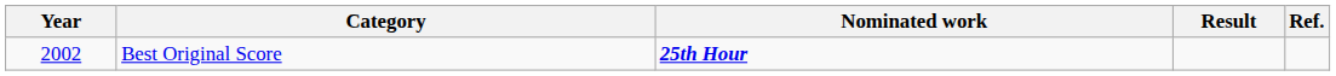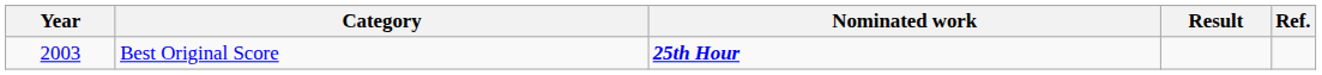Best Original Score | Year: 2002 -> 2003
